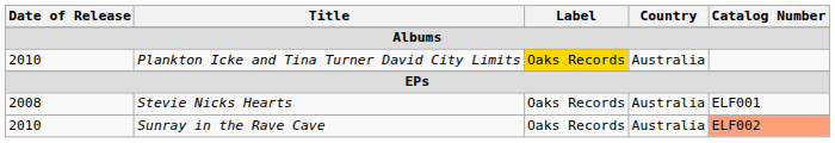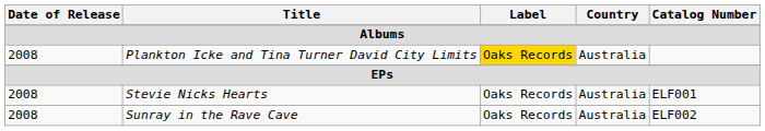Plankton Icke and Tina Turner David City Limits | Date of Release: 2010 -> 2008
Sunray in the Rave Cave | Date of Release: 2010 -> 2008
Sunray in the Rave Cave | Catalog Number: lightsalmon background -> no background
